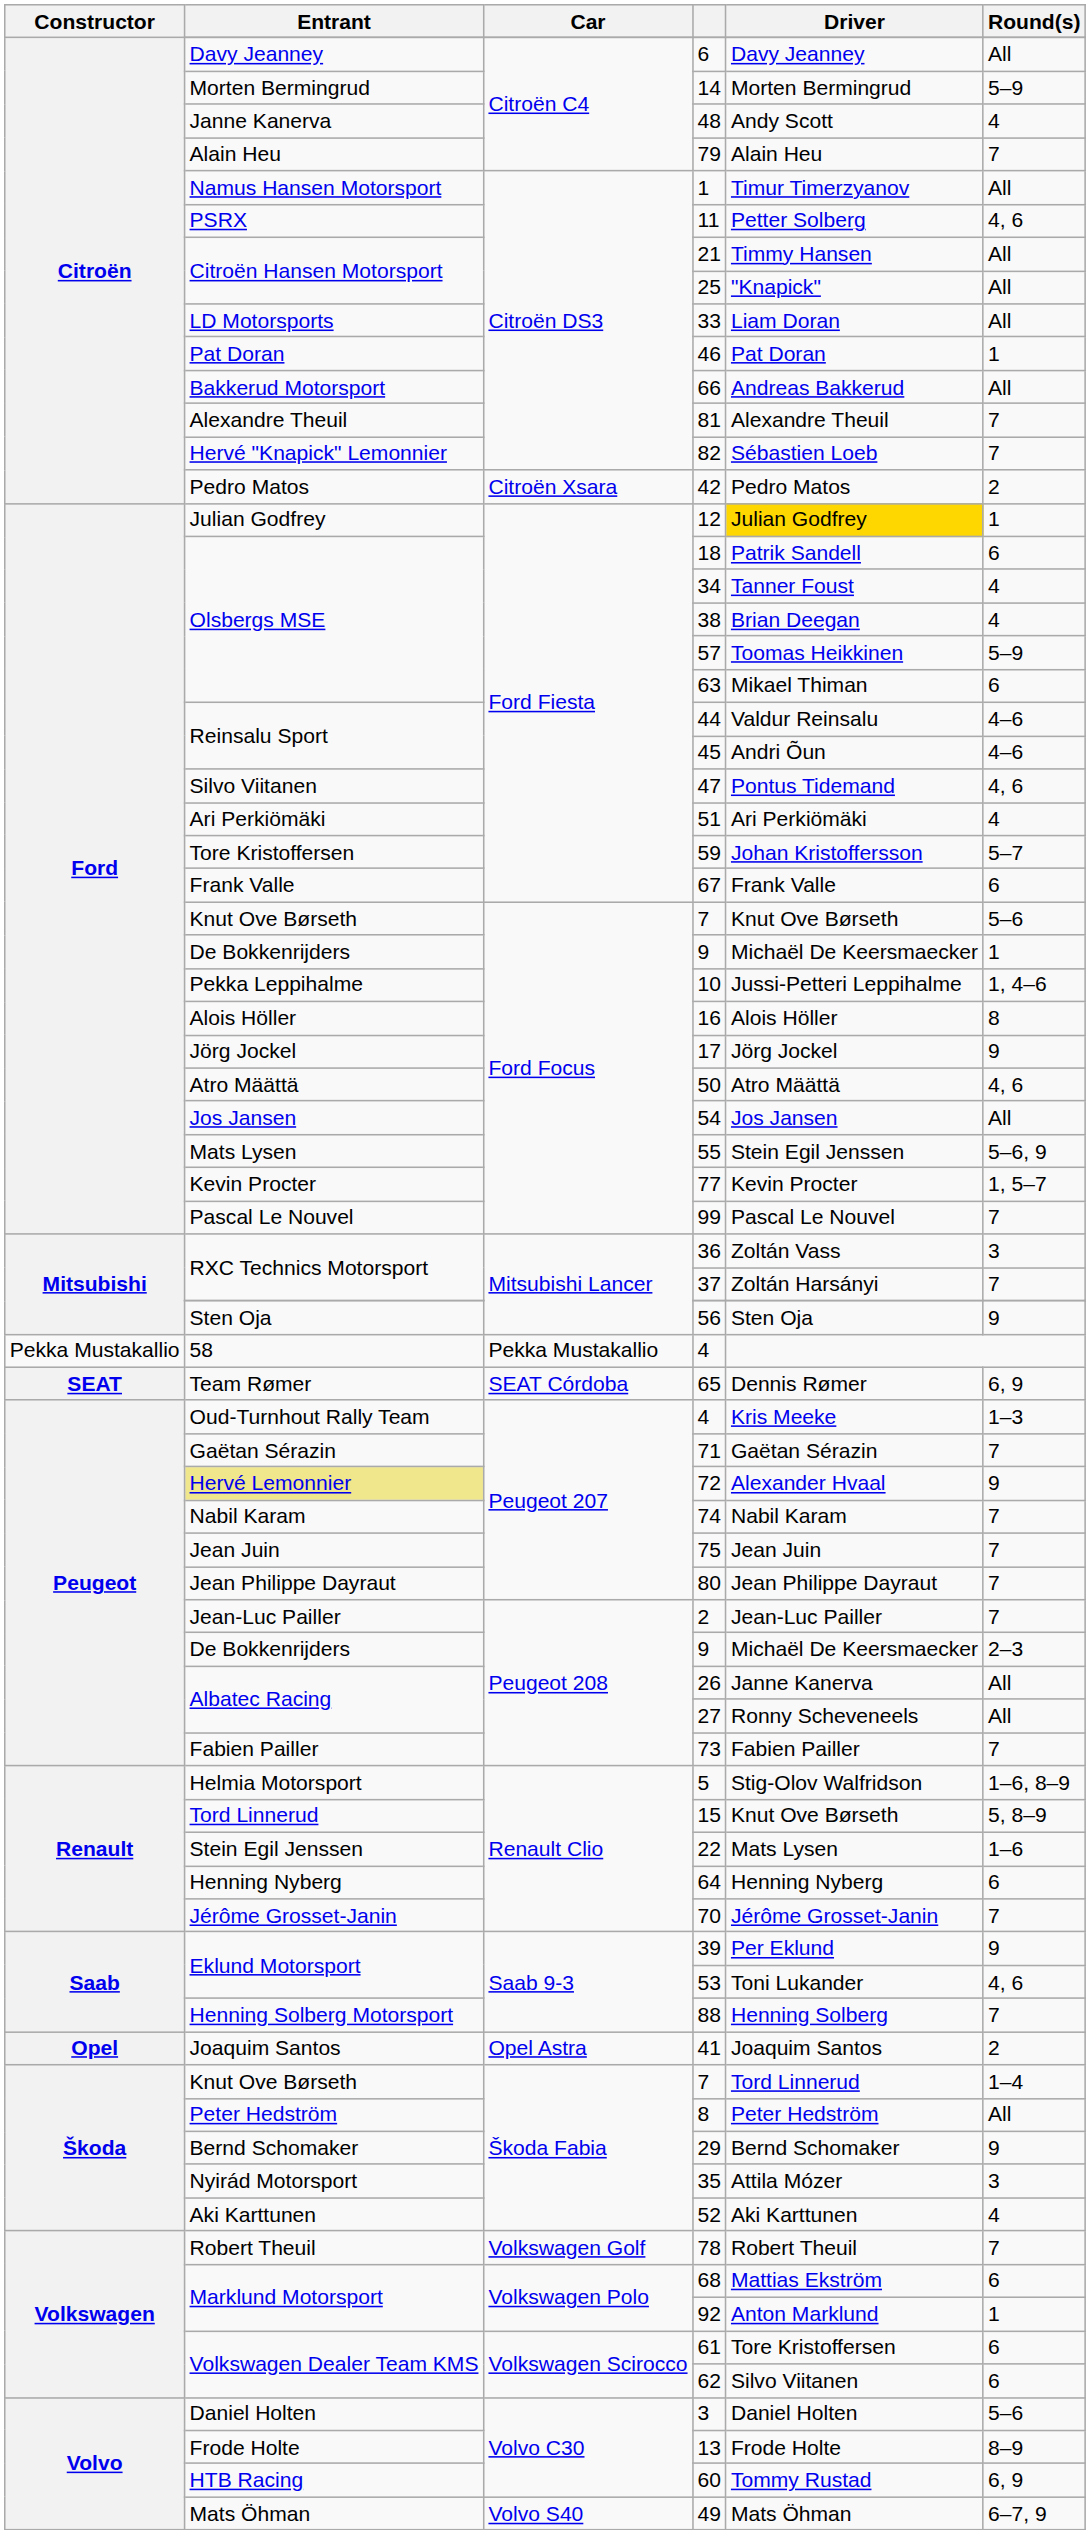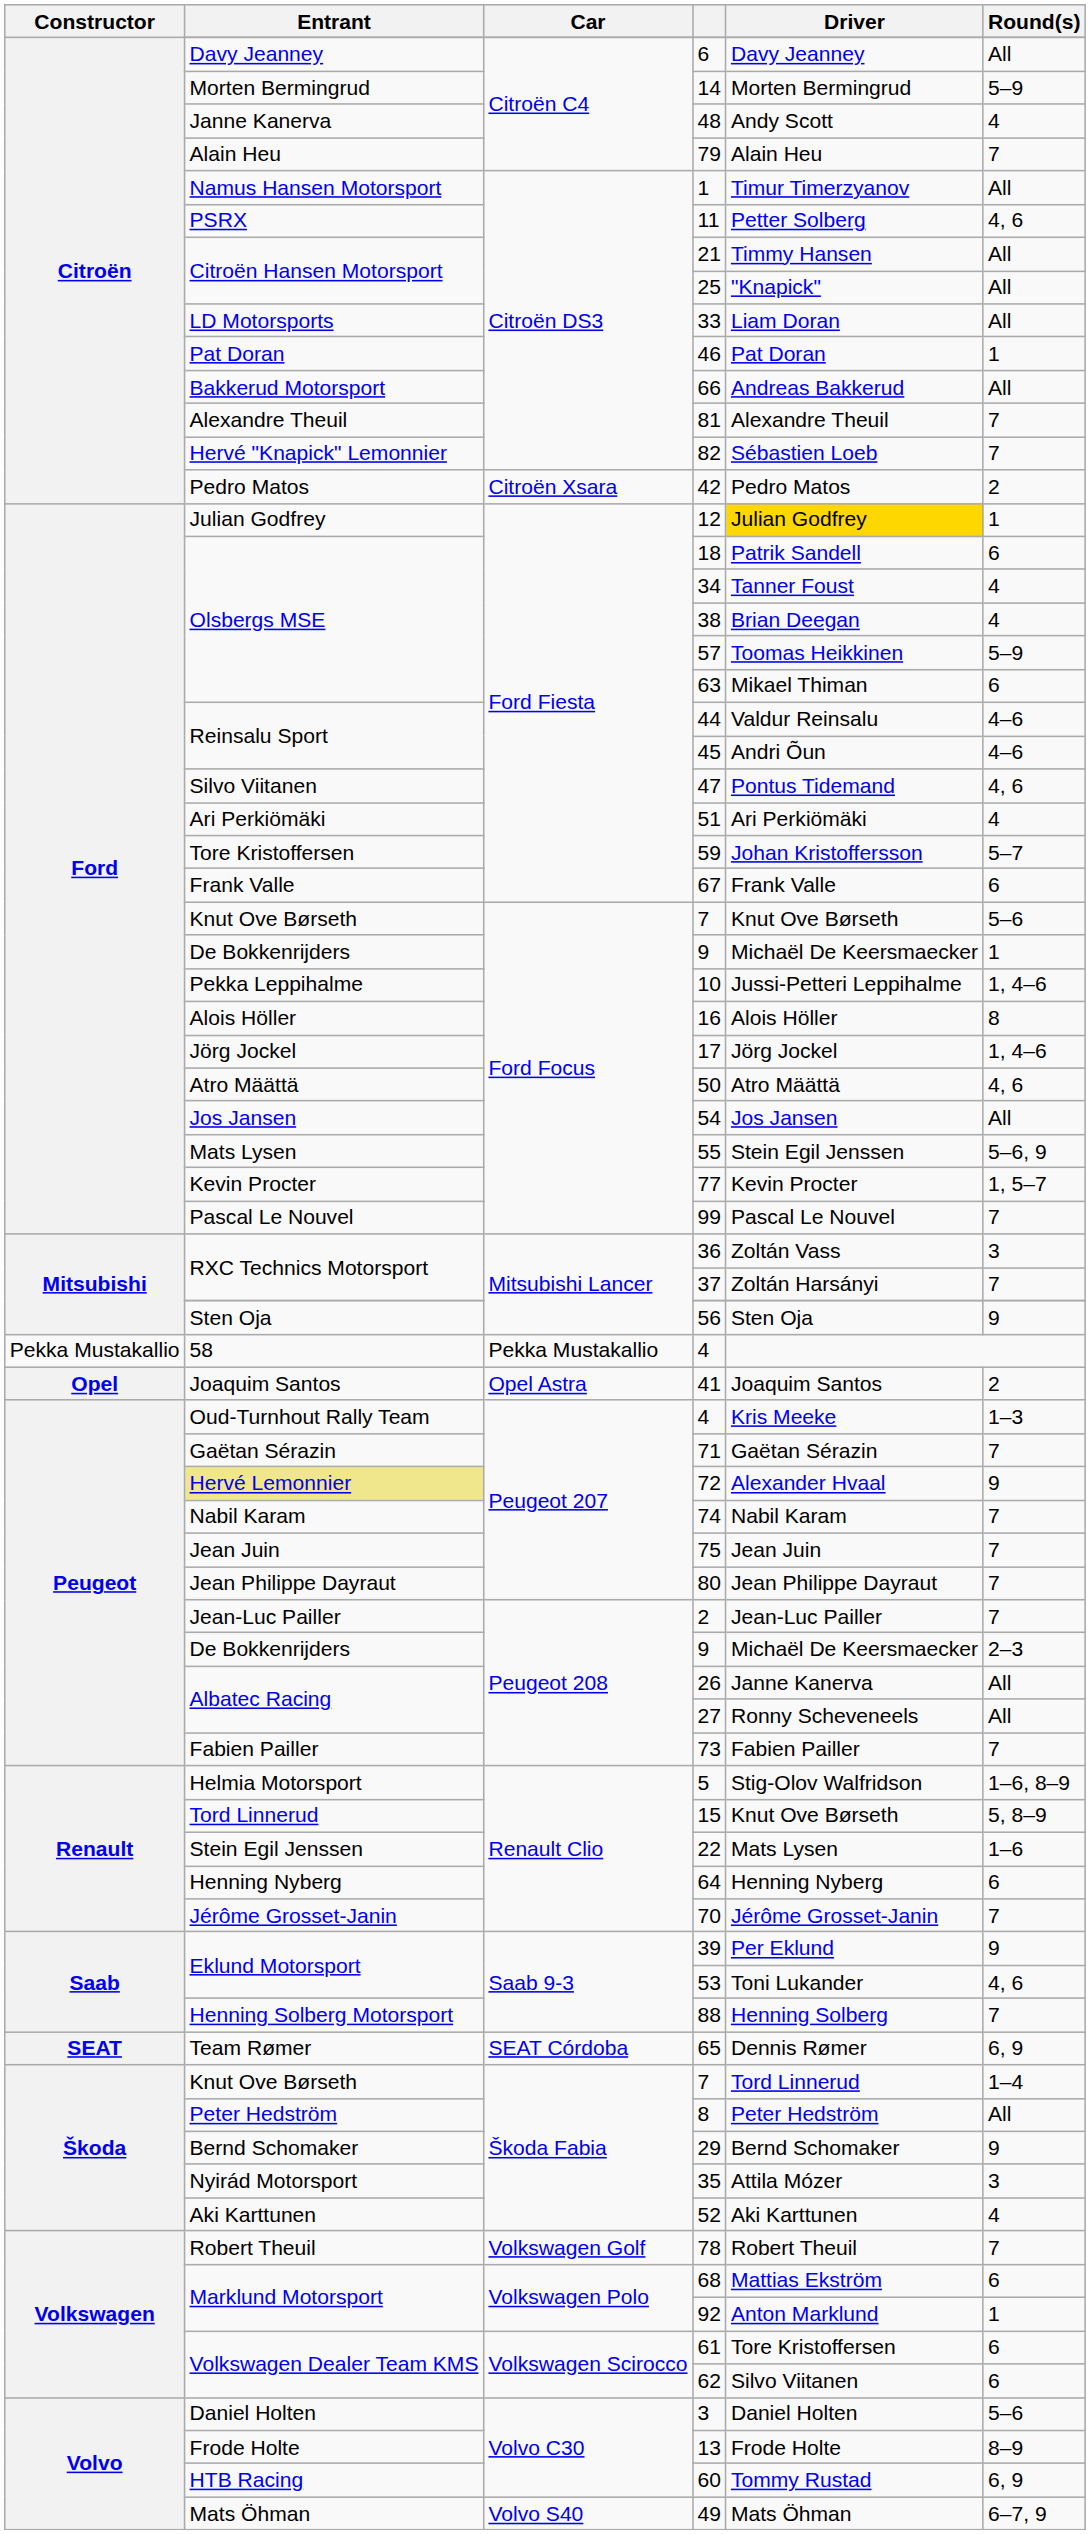17 | Round(s): 9 -> 1, 4–6
rows swapped: 41 <-> 65
